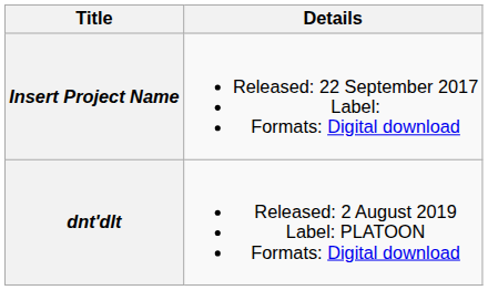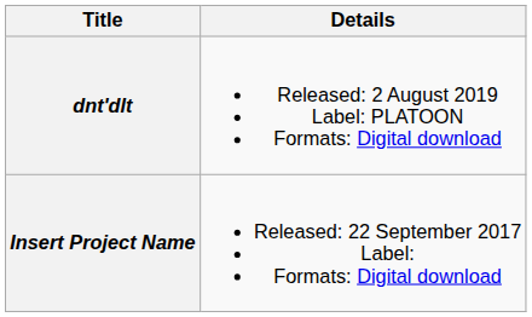rows swapped: Insert Project Name <-> dnt'dlt
